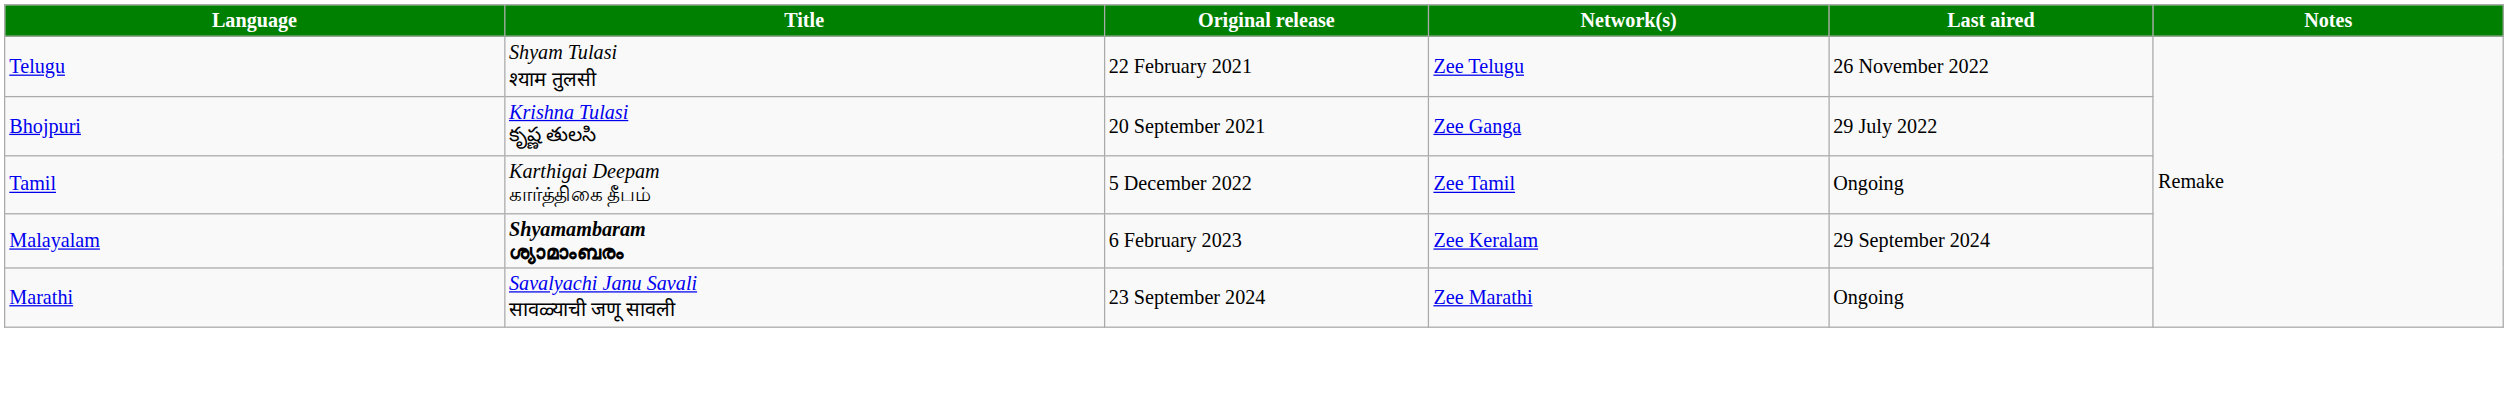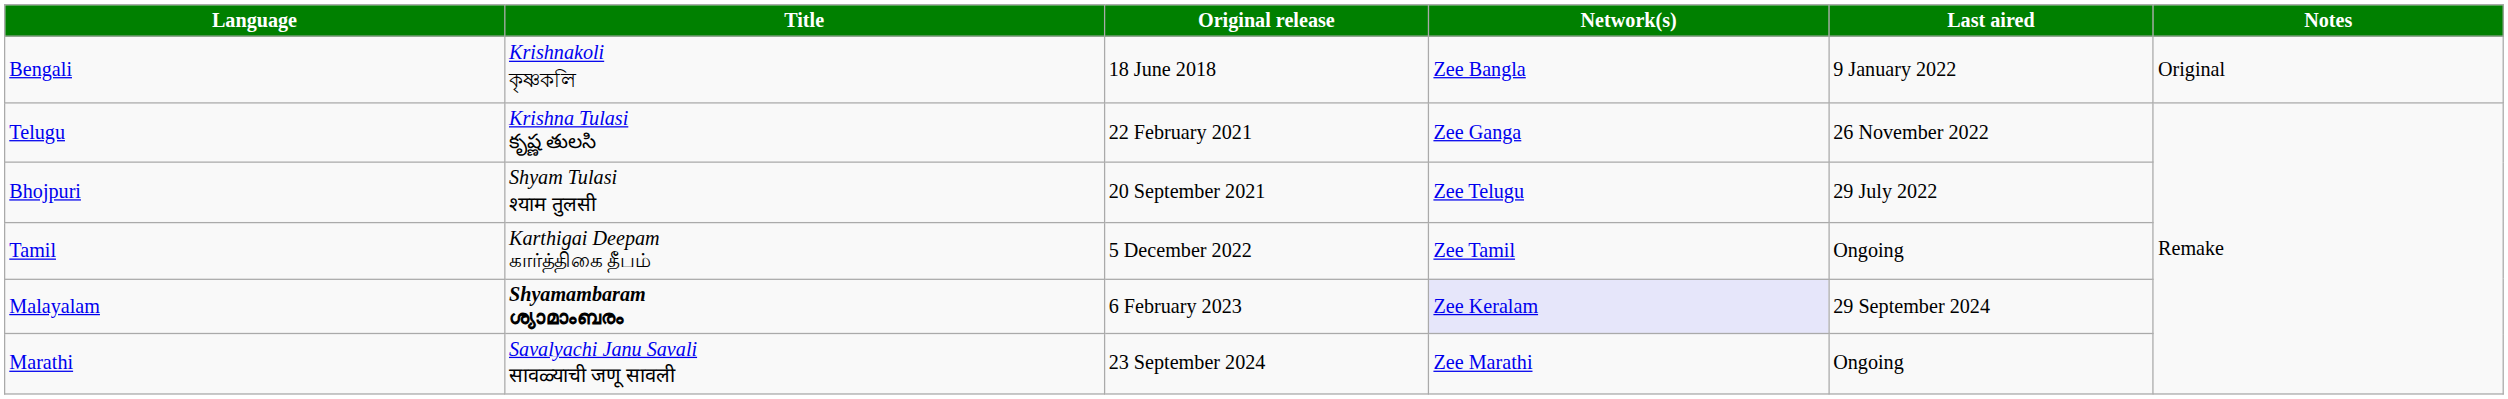+ row: Bengali | Krishnakoli কৃষ্ণকলি | 18 June 2018 | Zee Bangla | 9 January 2022 | Original
Telugu | Title: Shyam Tulasi श्याम तुलसी -> Krishna Tulasi కృష్ణ తులసి
Telugu | Network(s): Zee Telugu -> Zee Ganga
Bhojpuri | Title: Krishna Tulasi కృష్ణ తులసి -> Shyam Tulasi श्याम तुलसी
Bhojpuri | Network(s): Zee Ganga -> Zee Telugu
Malayalam | Network(s): no background -> lavender background
